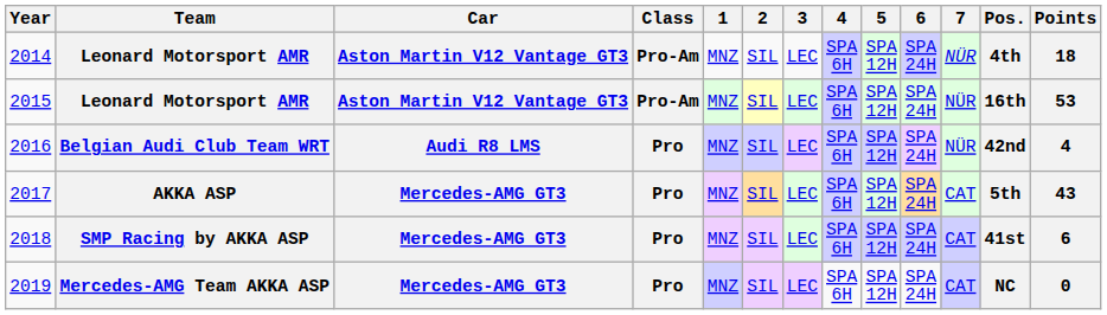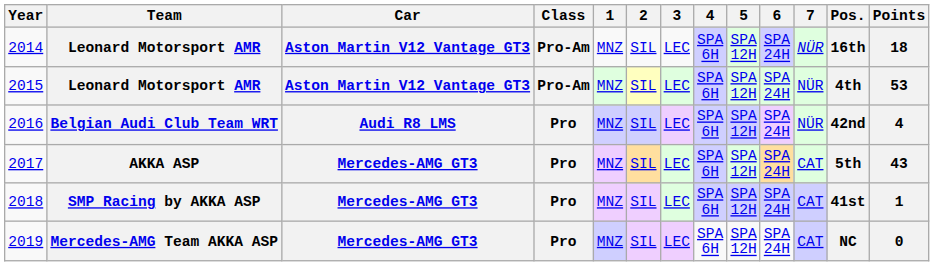2014 | Pos.: 4th -> 16th
2015 | Pos.: 16th -> 4th
2018 | Points: 6 -> 1
